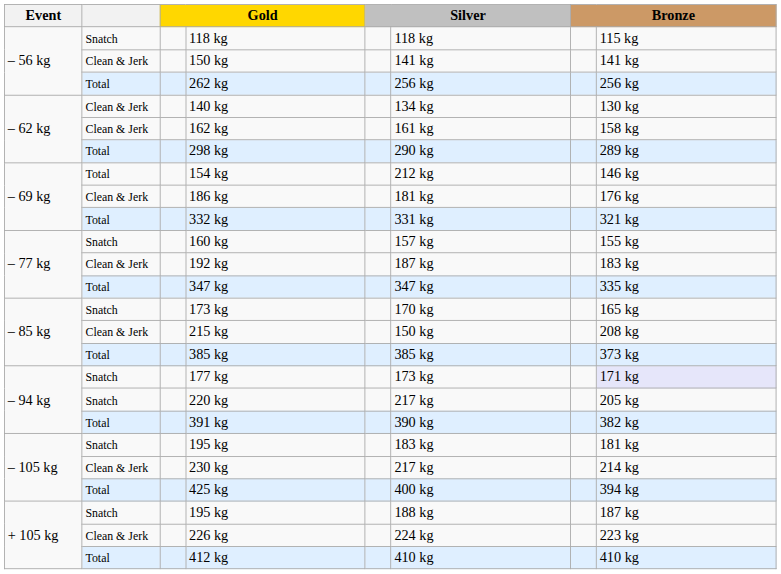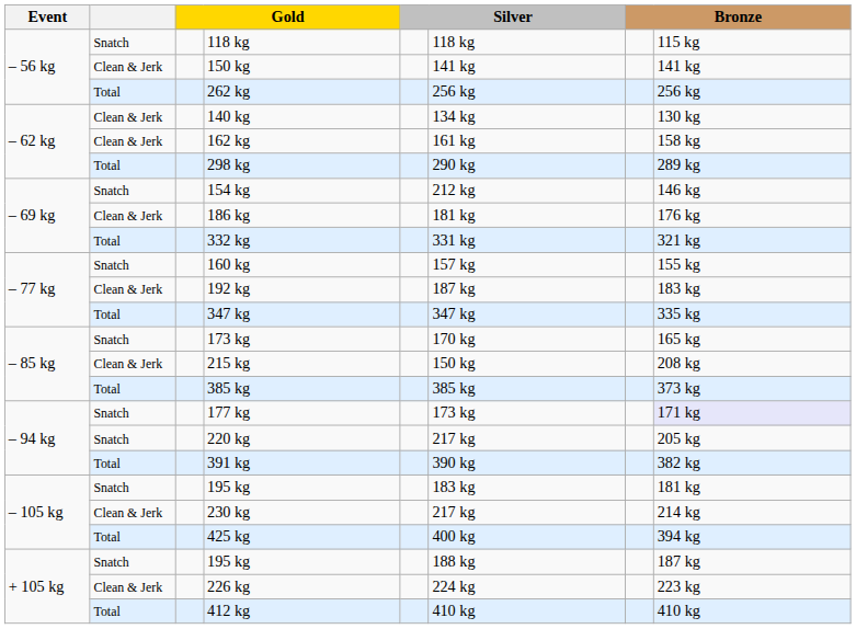154 kg | column 2: Total -> Snatch
